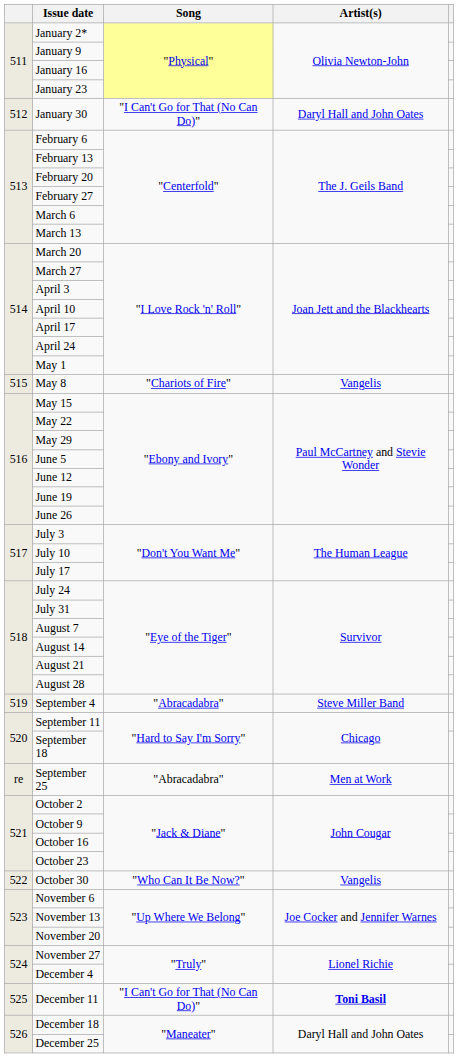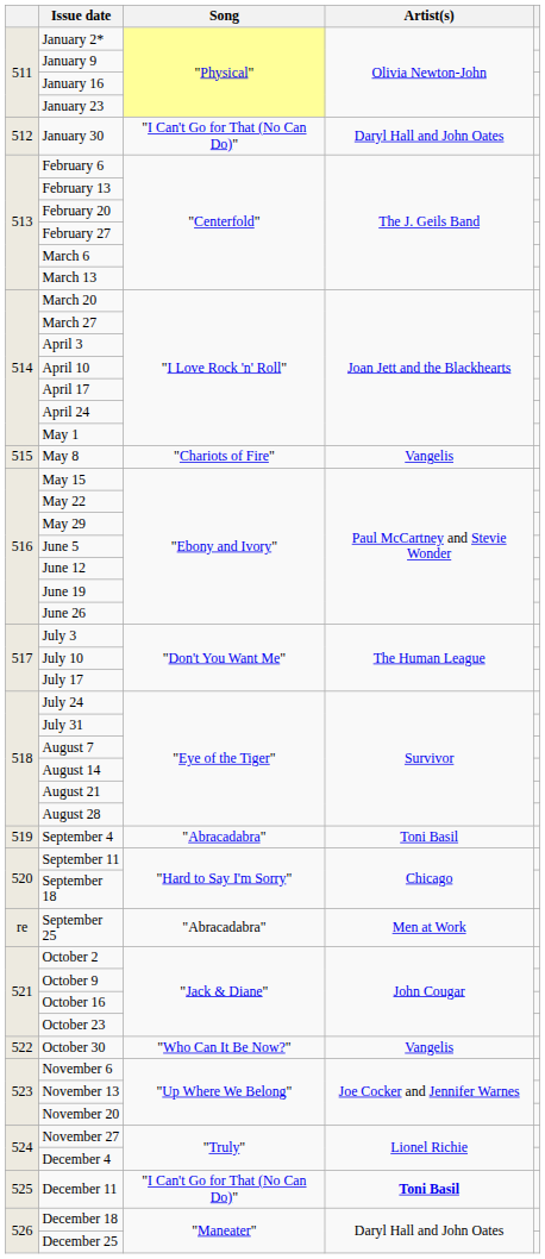September 4 | Artist(s): Steve Miller Band -> Toni Basil
